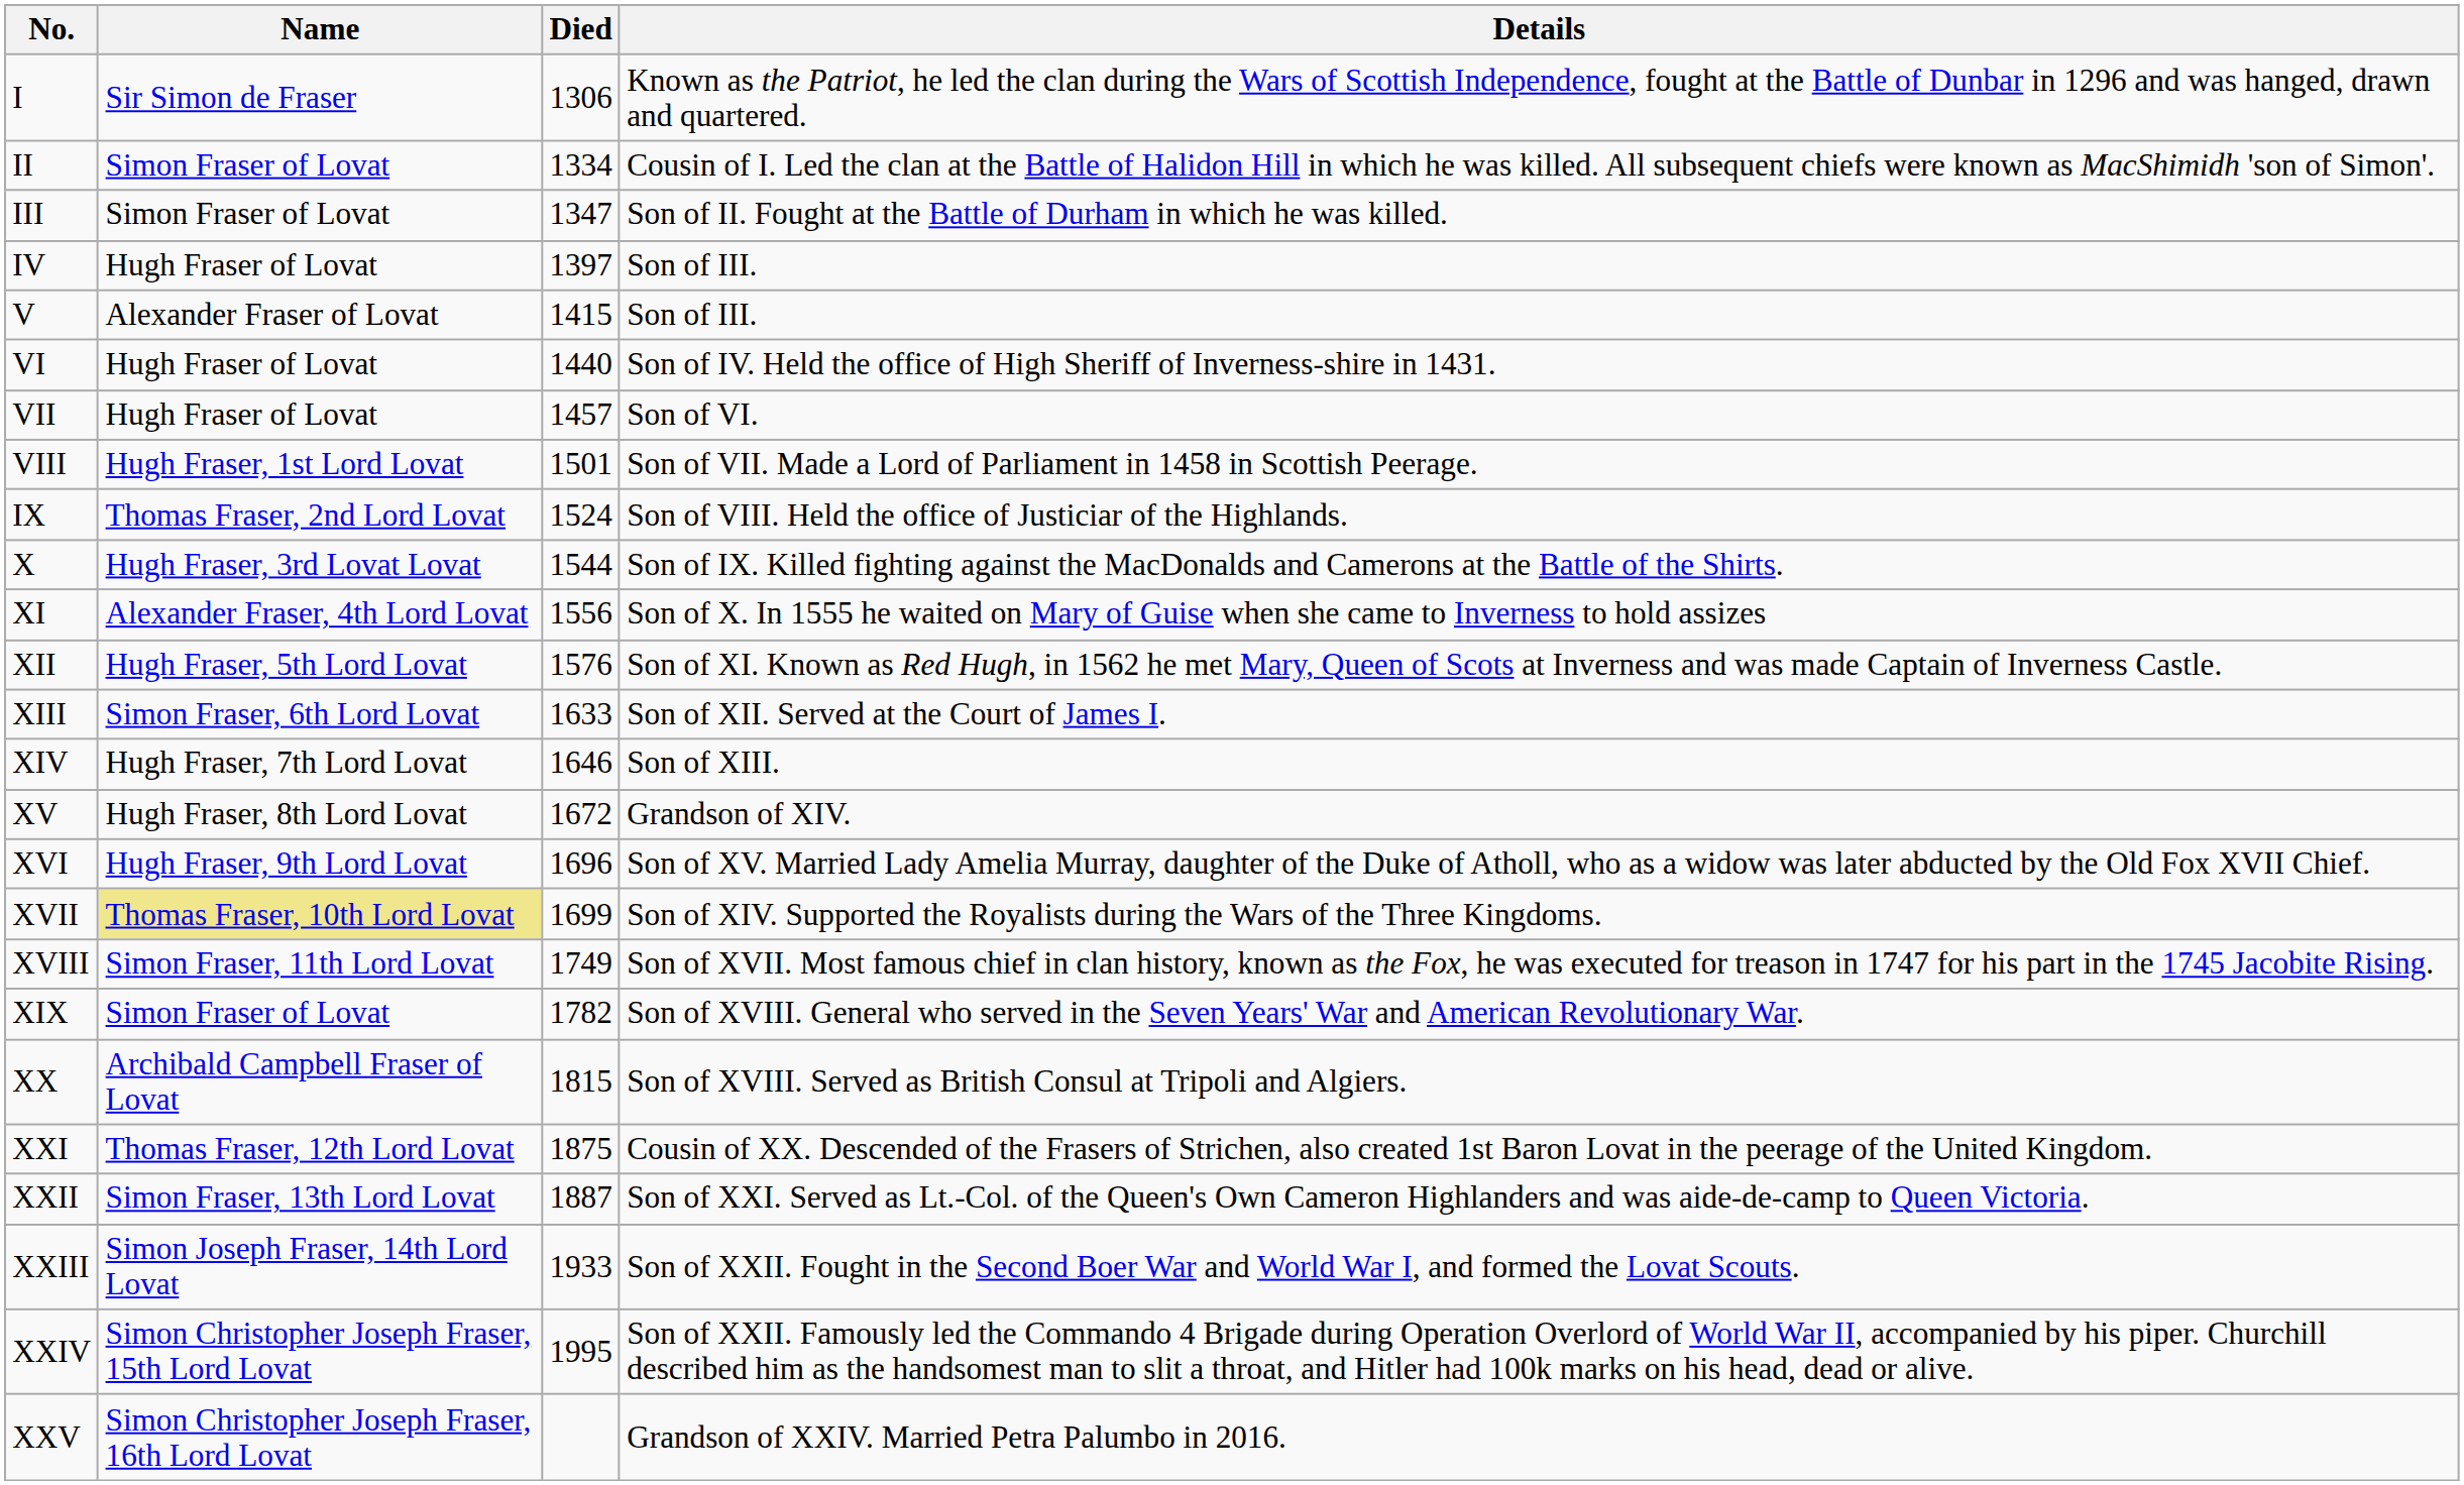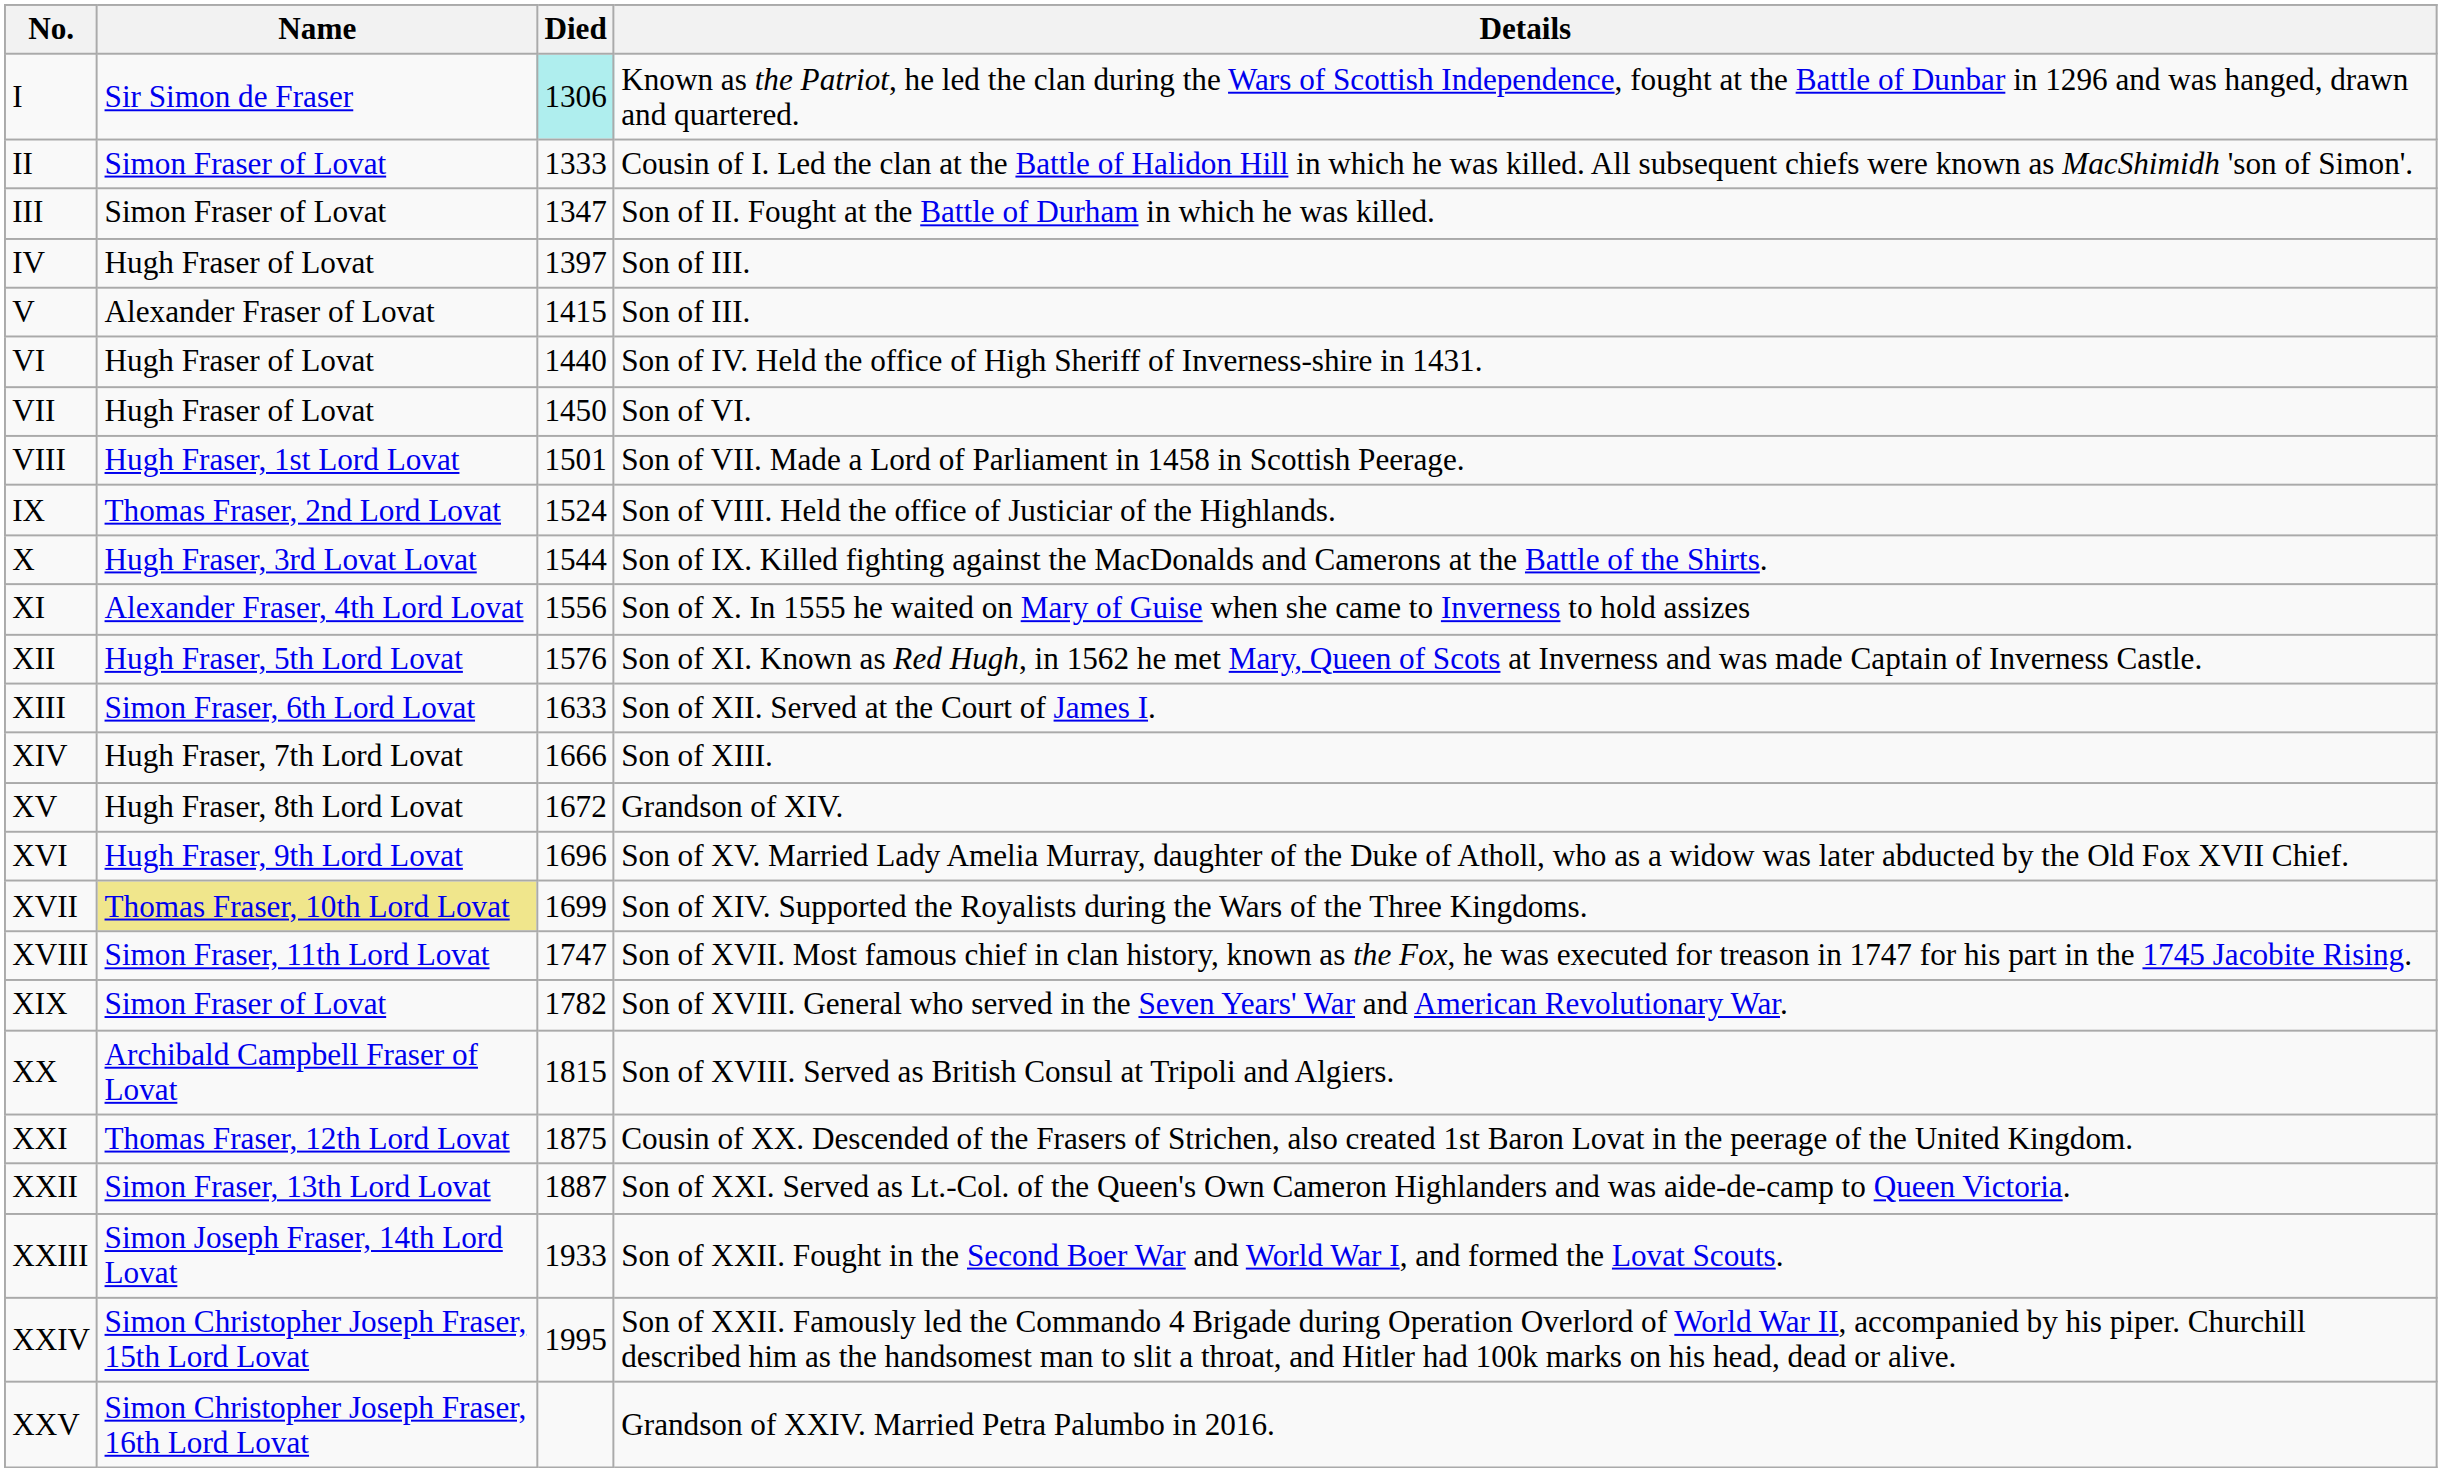I | Died: no background -> paleturquoise background
II | Died: 1334 -> 1333
VII | Died: 1457 -> 1450
XIV | Died: 1646 -> 1666
XVIII | Died: 1749 -> 1747
